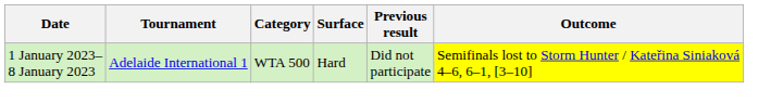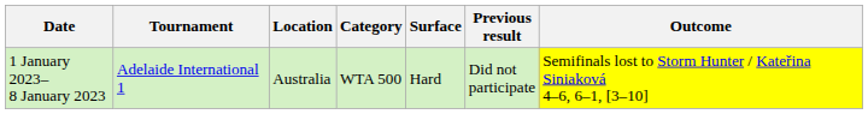+ column: Location | Australia
